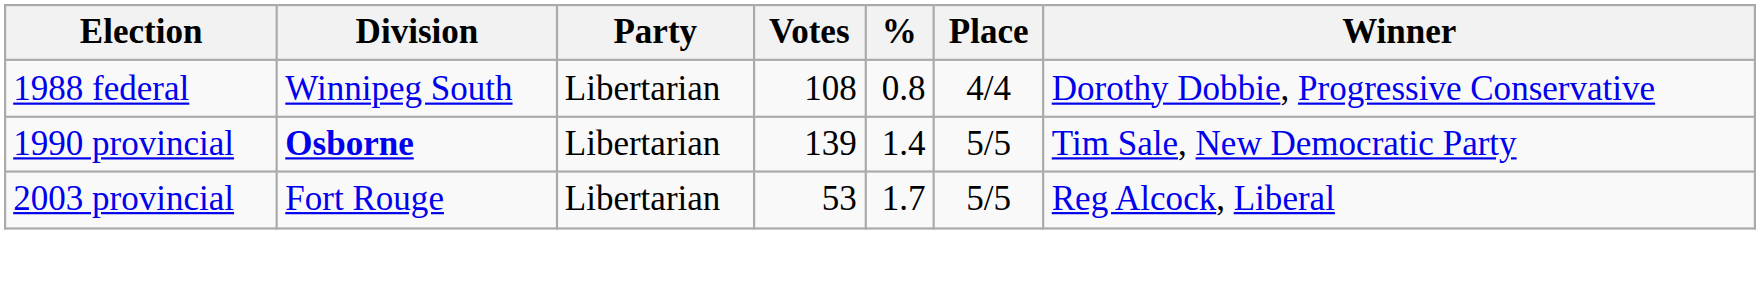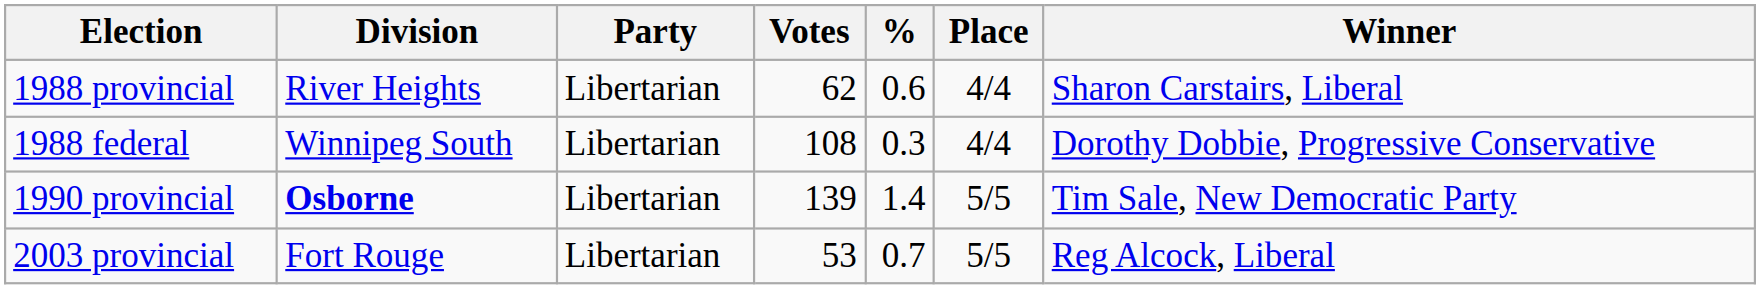+ row: 1988 provincial | River Heights | Libertarian | 62 | 0.6 | 4/4 | Sharon Carstairs, Liberal
1988 federal | %: 0.8 -> 0.3
2003 provincial | %: 1.7 -> 0.7
